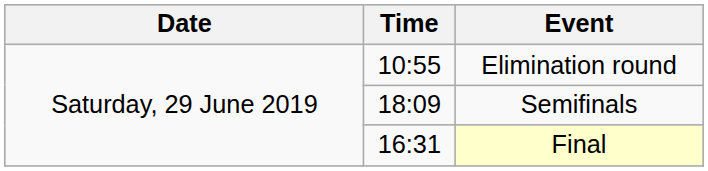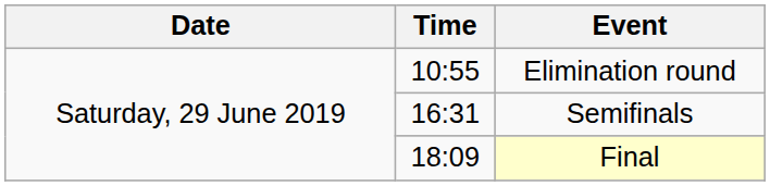Semifinals | Time: 18:09 -> 16:31
Final | Time: 16:31 -> 18:09
